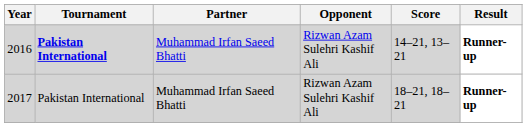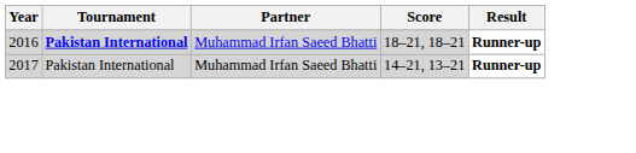- column: Opponent | Rizwan Azam Sulehri Kashif Ali | Rizwan Azam Sulehri Kashif Ali
2016 | Score: 14–21, 13–21 -> 18–21, 18–21
2017 | Score: 18–21, 18–21 -> 14–21, 13–21
